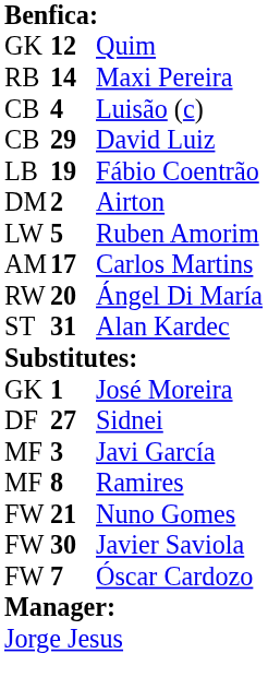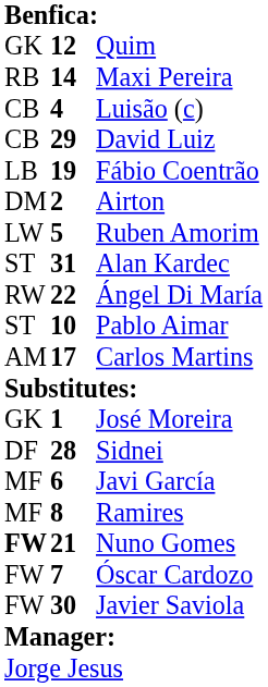rows swapped: Carlos Martins <-> Alan Kardec
Ángel Di María | column 2: 20 -> 22
+ row: ST | 10 | Pablo Aimar
Sidnei | column 2: 27 -> 28
Javi García | column 2: 3 -> 6
Nuno Gomes | column 1: normal -> bold
rows swapped: Javier Saviola <-> Óscar Cardozo
